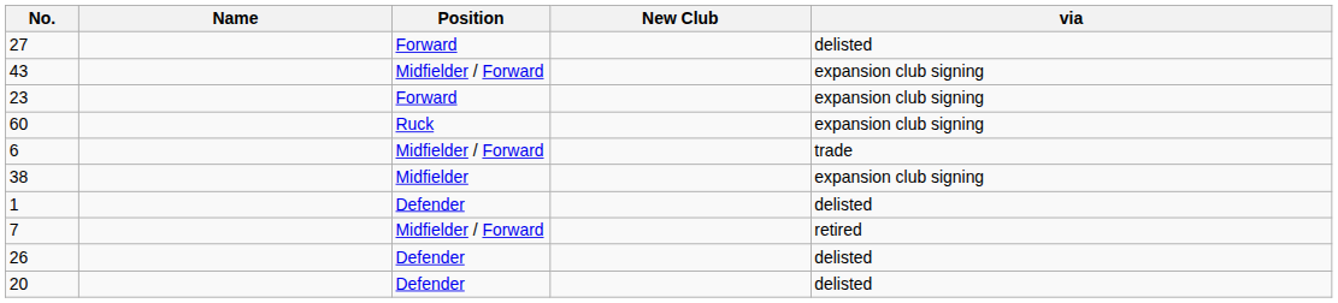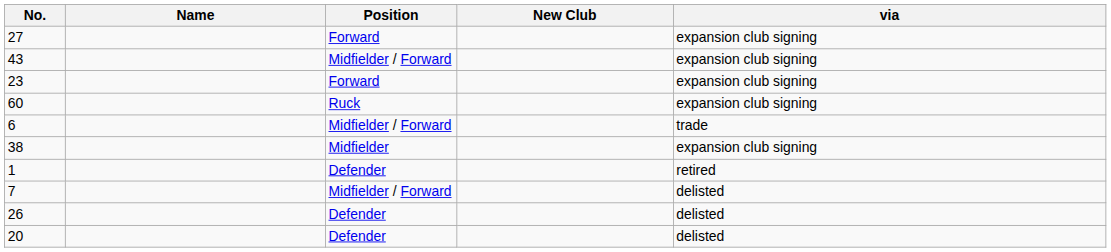27 | via: delisted -> expansion club signing
1 | via: delisted -> retired
7 | via: retired -> delisted
